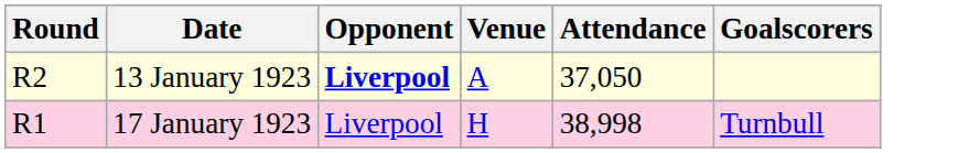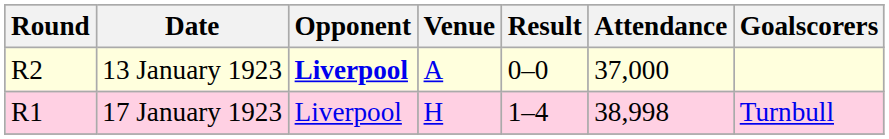+ column: Result | 0–0 | 1–4
13 January 1923 | Attendance: 37,050 -> 37,000
